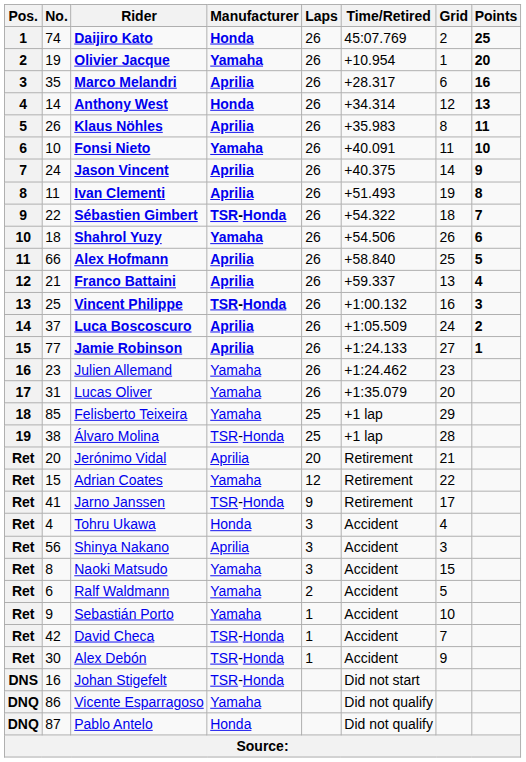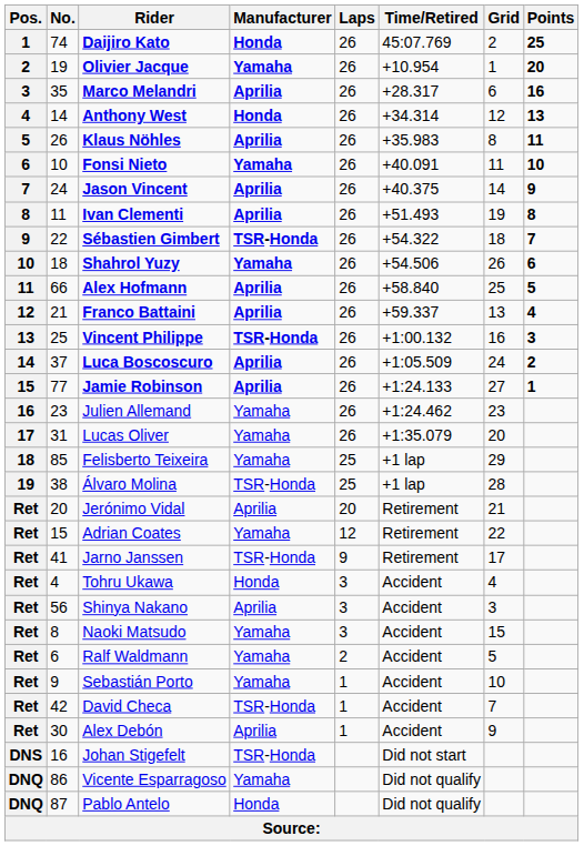Alex Debón | Manufacturer: TSR-Honda -> Aprilia
